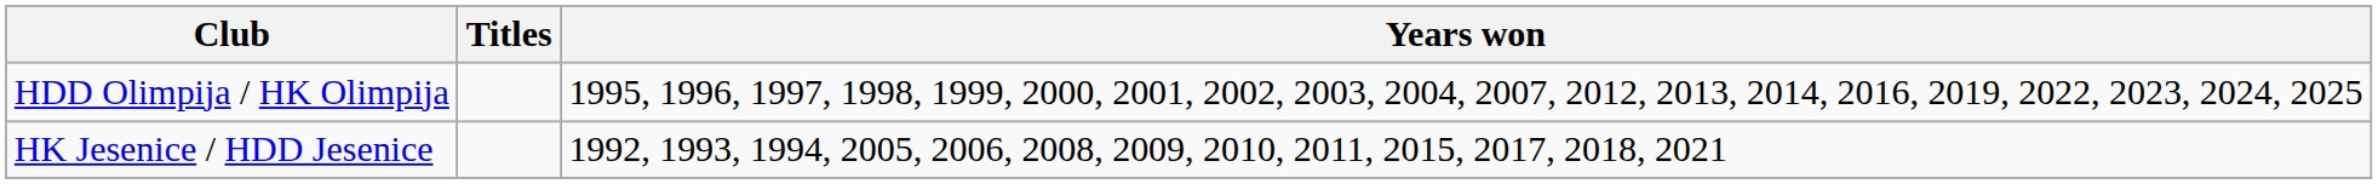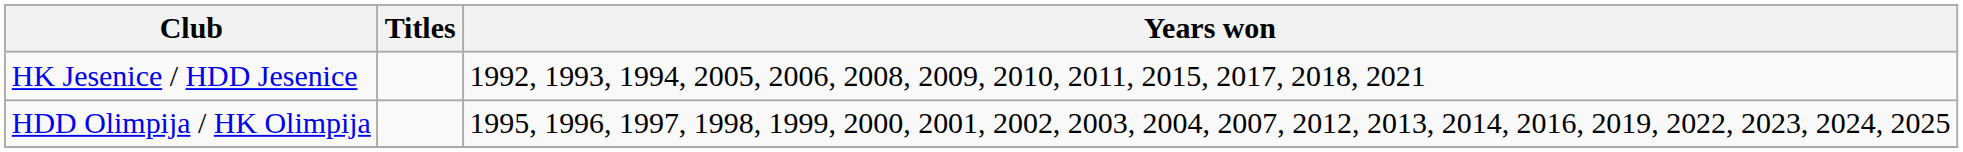rows swapped: HDD Olimpija / HK Olimpija <-> HK Jesenice / HDD Jesenice
